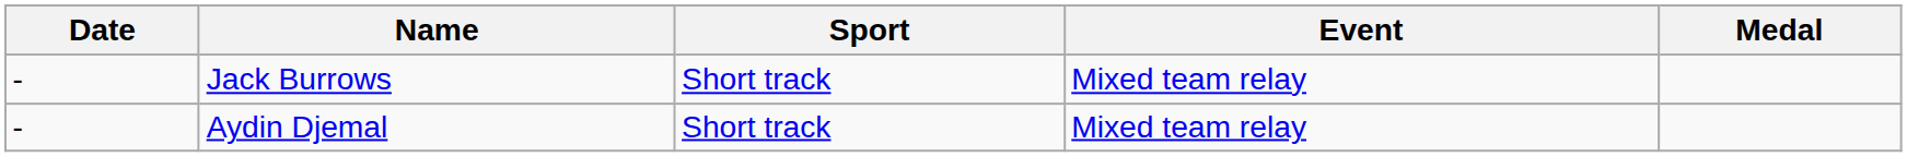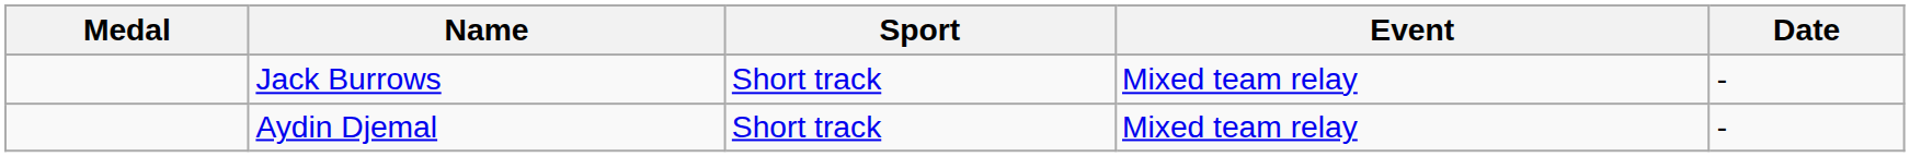columns swapped: Medal <-> Date
